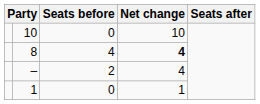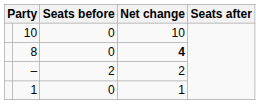8 | Seats before: 4 -> 0
– | Net change: 4 -> 2
